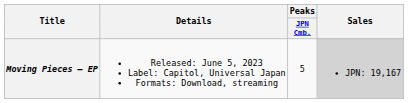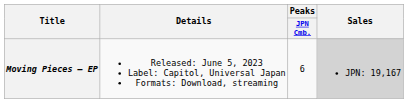Moving Pieces – EP | Peaks / JPN Cmb.: 5 -> 6
